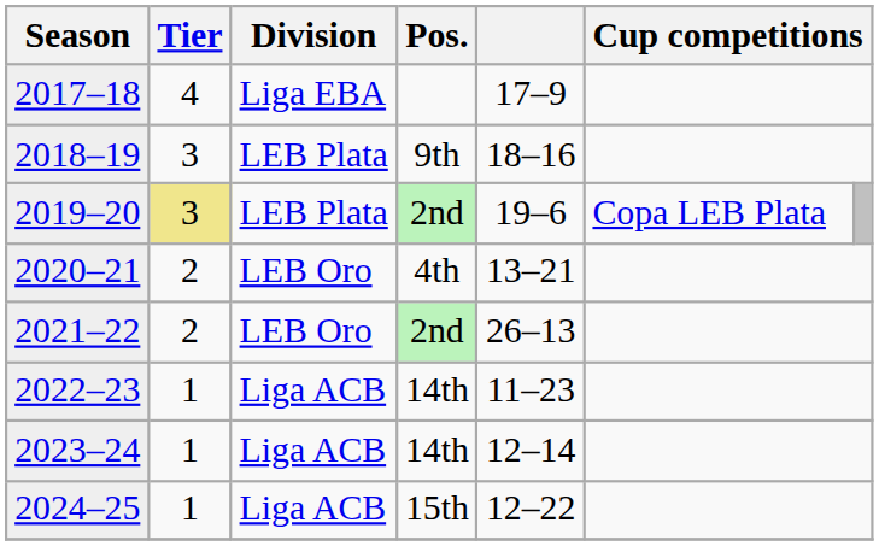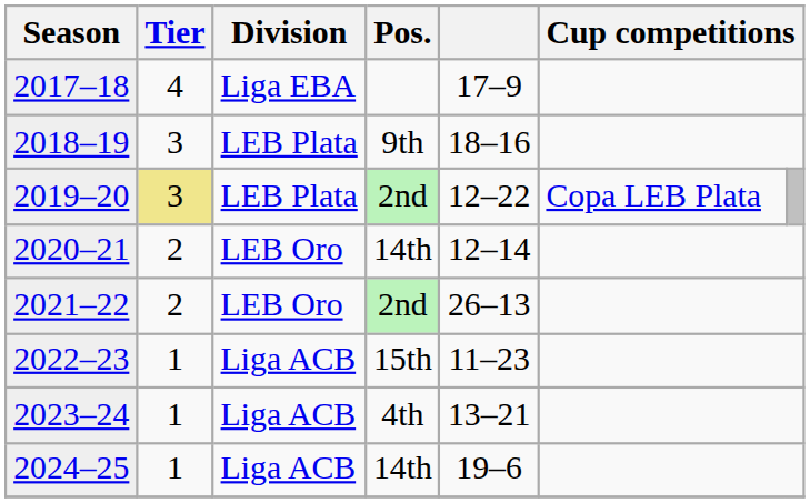2019–20 | column 5: 19–6 -> 12–22
2020–21 | Pos.: 4th -> 14th
2020–21 | column 5: 13–21 -> 12–14
2022–23 | Pos.: 14th -> 15th
2023–24 | Pos.: 14th -> 4th
2023–24 | column 5: 12–14 -> 13–21
2024–25 | Pos.: 15th -> 14th
2024–25 | column 5: 12–22 -> 19–6
